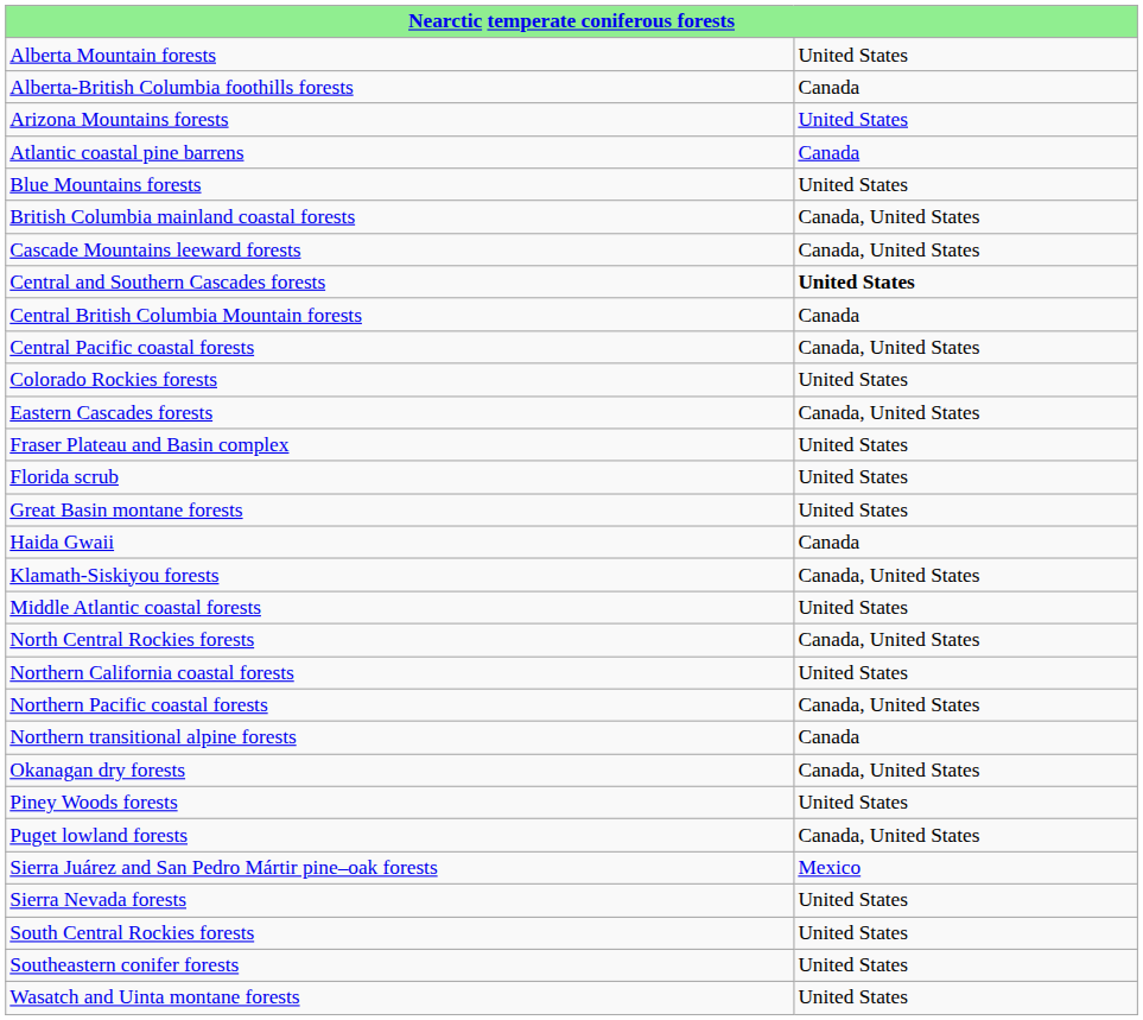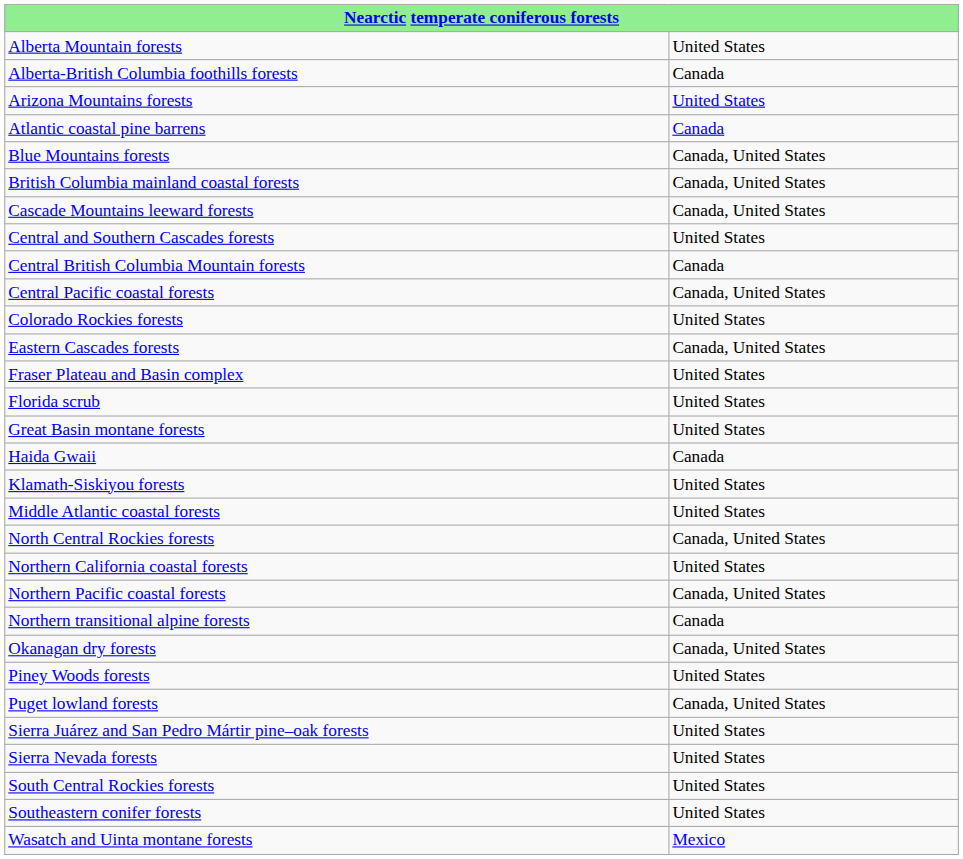Blue Mountains forests | column 2: United States -> Canada, United States
Central and Southern Cascades forests | column 2: bold -> normal
Klamath-Siskiyou forests | column 2: Canada, United States -> United States
Sierra Juárez and San Pedro Mártir pine–oak forests | column 2: Mexico -> United States
Wasatch and Uinta montane forests | column 2: United States -> Mexico
